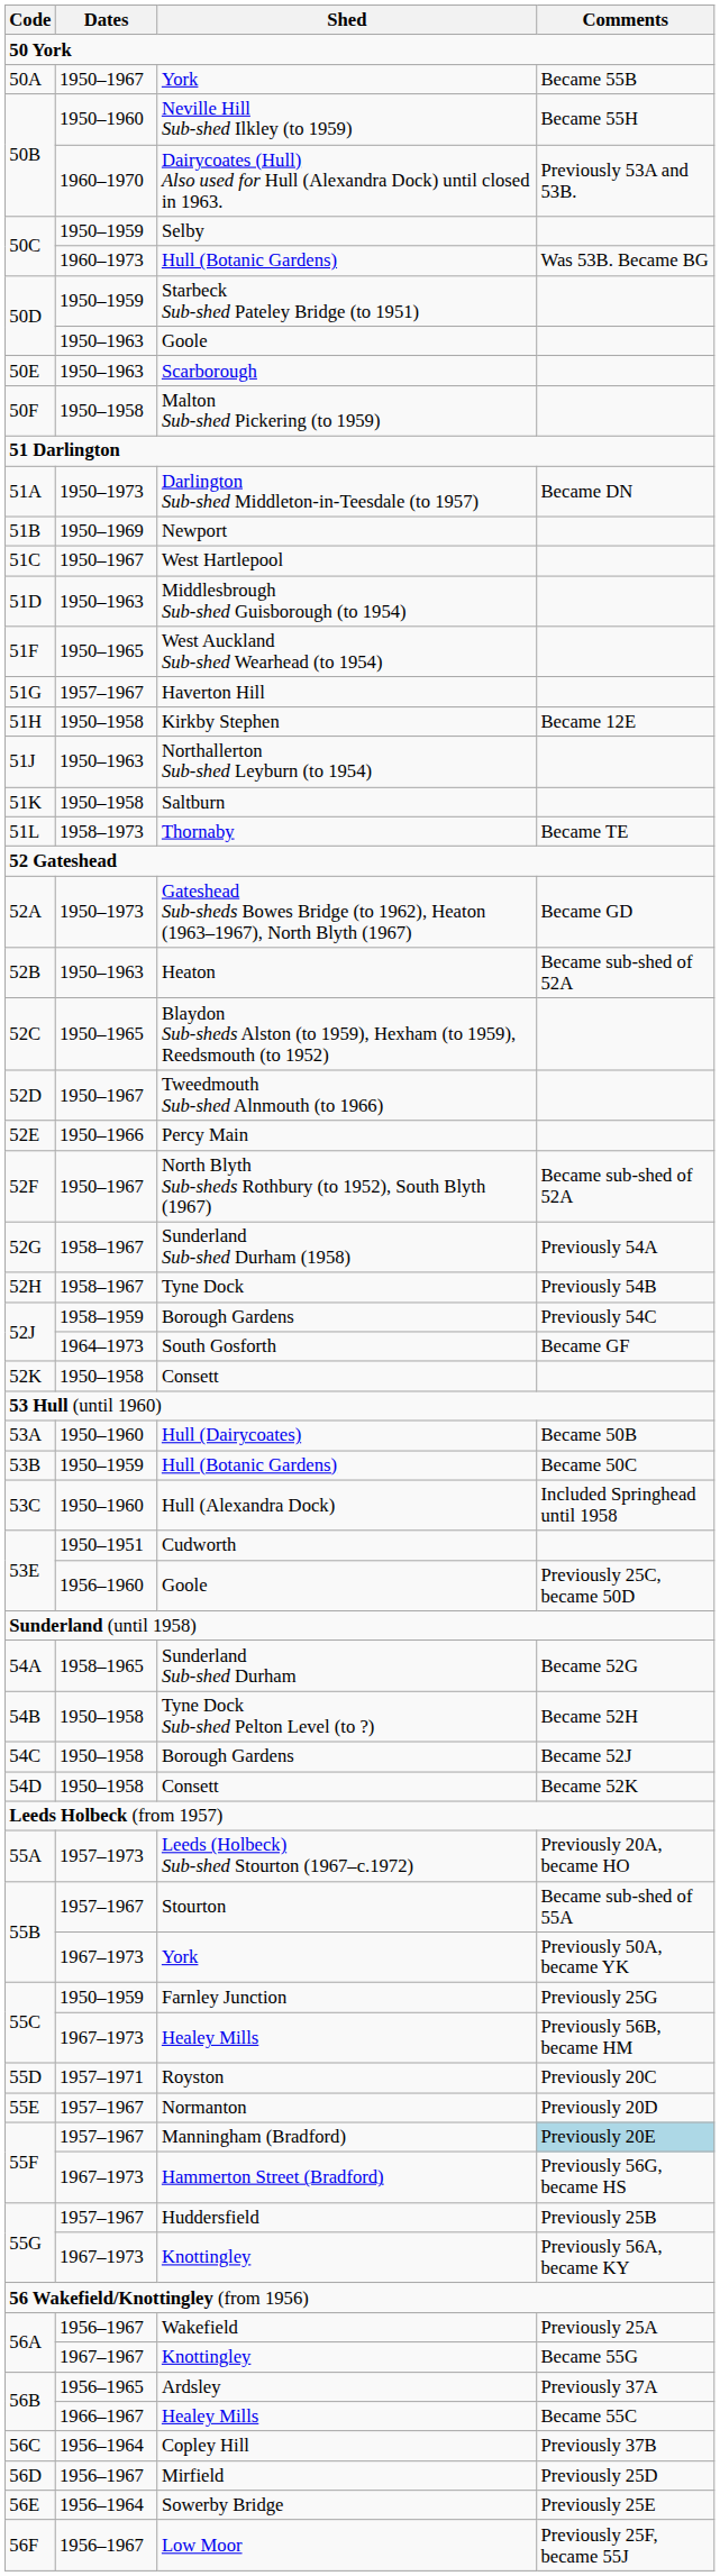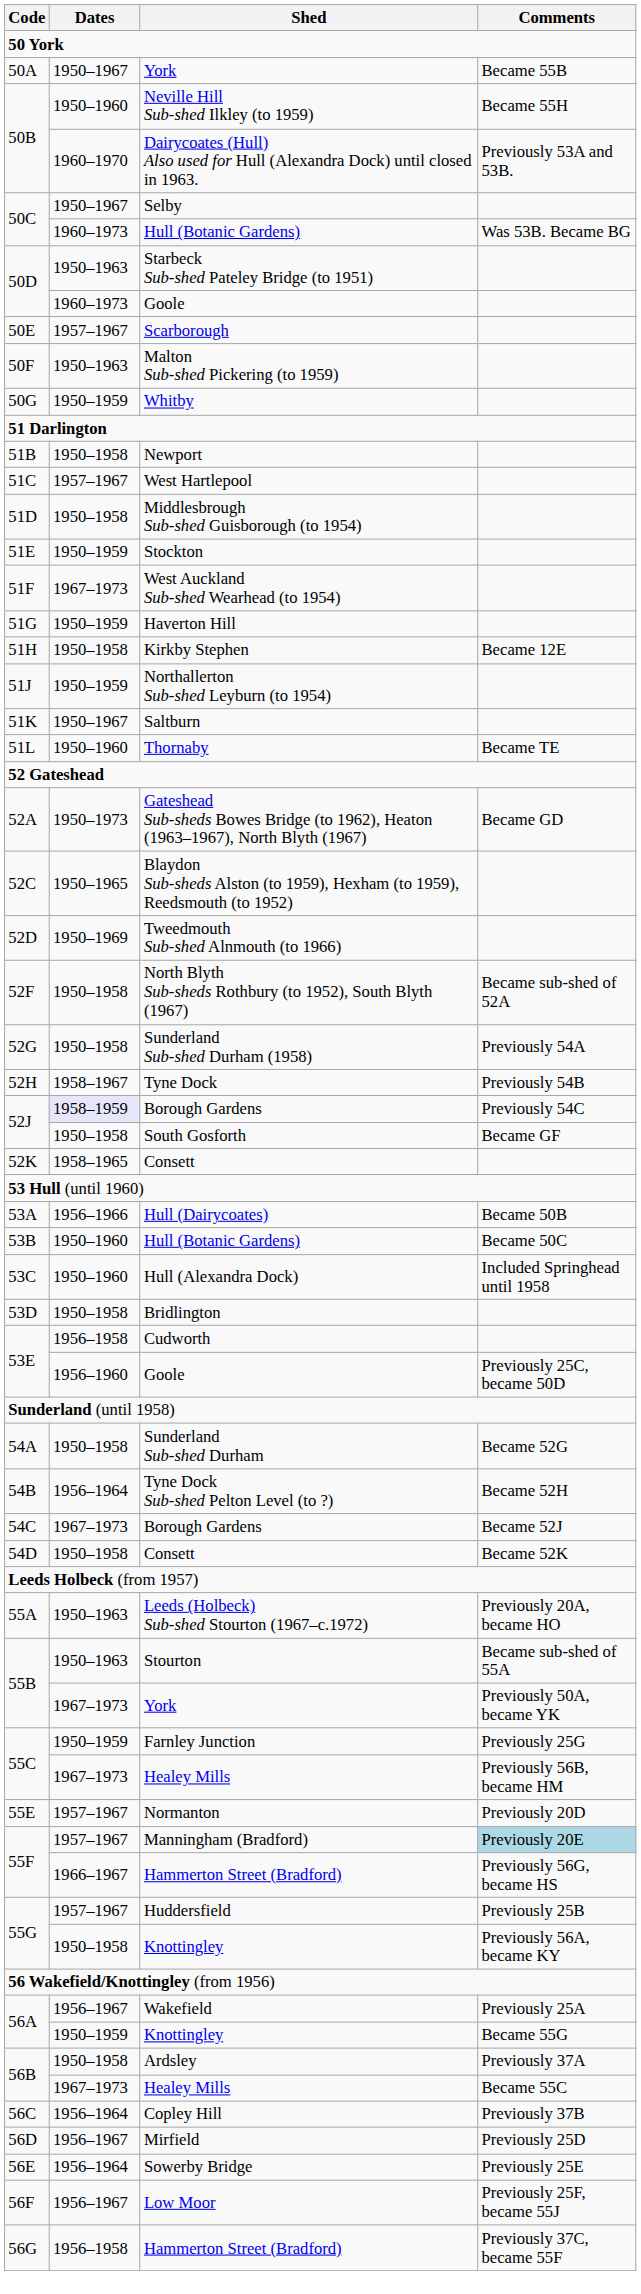Selby | Dates: 1950–1959 -> 1950–1967
Starbeck Sub-shed Pateley Bridge (to 1951) | Dates: 1950–1959 -> 1950–1963
50D / Goole | Dates: 1950–1963 -> 1960–1973
Scarborough | Dates: 1950–1963 -> 1957–1967
Malton Sub-shed Pickering (to 1959) | Dates: 1950–1958 -> 1950–1963
+ row: 50G | 1950–1959 | Whitby
- row: 51A | 1950–1973 | Darlington Sub-shed Middleton-in-Teesdale (to 1957) | Became DN
Newport | Dates: 1950–1969 -> 1950–1958
West Hartlepool | Dates: 1950–1967 -> 1957–1967
Middlesbrough Sub-shed Guisborough (to 1954) | Dates: 1950–1963 -> 1950–1958
+ row: 51E | 1950–1959 | Stockton
West Auckland Sub-shed Wearhead (to 1954) | Dates: 1950–1965 -> 1967–1973
Haverton Hill | Dates: 1957–1967 -> 1950–1959
Northallerton Sub-shed Leyburn (to 1954) | Dates: 1950–1963 -> 1950–1959
Saltburn | Dates: 1950–1958 -> 1950–1967
Thornaby | Dates: 1958–1973 -> 1950–1960
- row: 52B | 1950–1963 | Heaton | Became sub-shed of 52A
Tweedmouth Sub-shed Alnmouth (to 1966) | Dates: 1950–1967 -> 1950–1969
- row: 52E | 1950–1966 | Percy Main
North Blyth Sub-sheds Rothbury (to 1952), South Blyth (1967) | Dates: 1950–1967 -> 1950–1958
Sunderland Sub-shed Durham (1958) | Dates: 1958–1967 -> 1950–1958
52J / Borough Gardens | Dates: no background -> lavender background
South Gosforth | Dates: 1964–1973 -> 1950–1958
52K / Consett | Dates: 1950–1958 -> 1958–1965
Hull (Dairycoates) | Dates: 1950–1960 -> 1956–1966
53B / Hull (Botanic Gardens) | Dates: 1950–1959 -> 1950–1960
+ row: 53D | 1950–1958 | Bridlington
Cudworth | Dates: 1950–1951 -> 1956–1958
Sunderland Sub-shed Durham | Dates: 1958–1965 -> 1950–1958
Tyne Dock Sub-shed Pelton Level (to ?) | Dates: 1950–1958 -> 1956–1964
54C / Borough Gardens | Dates: 1950–1958 -> 1967–1973
Leeds (Holbeck) Sub-shed Stourton (1967–c.1972) | Dates: 1957–1973 -> 1950–1963
Stourton | Dates: 1957–1967 -> 1950–1963
- row: 55D | 1957–1971 | Royston | Previously 20C
55F / Hammerton Street (Bradford) | Dates: 1967–1973 -> 1966–1967
55G / Knottingley | Dates: 1967–1973 -> 1950–1958
56A / Knottingley | Dates: 1967–1967 -> 1950–1959
Ardsley | Dates: 1956–1965 -> 1950–1958
56B / Healey Mills | Dates: 1966–1967 -> 1967–1973
+ row: 56G | 1956–1958 | Hammerton Street (Bradford) | Previously 37C, became 55F
